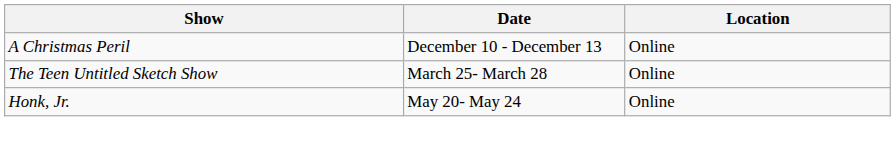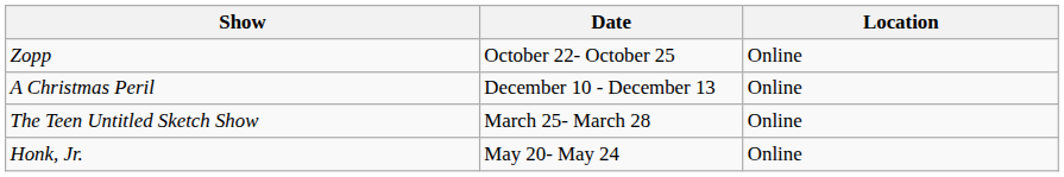+ row: Zopp | October 22- October 25 | Online
